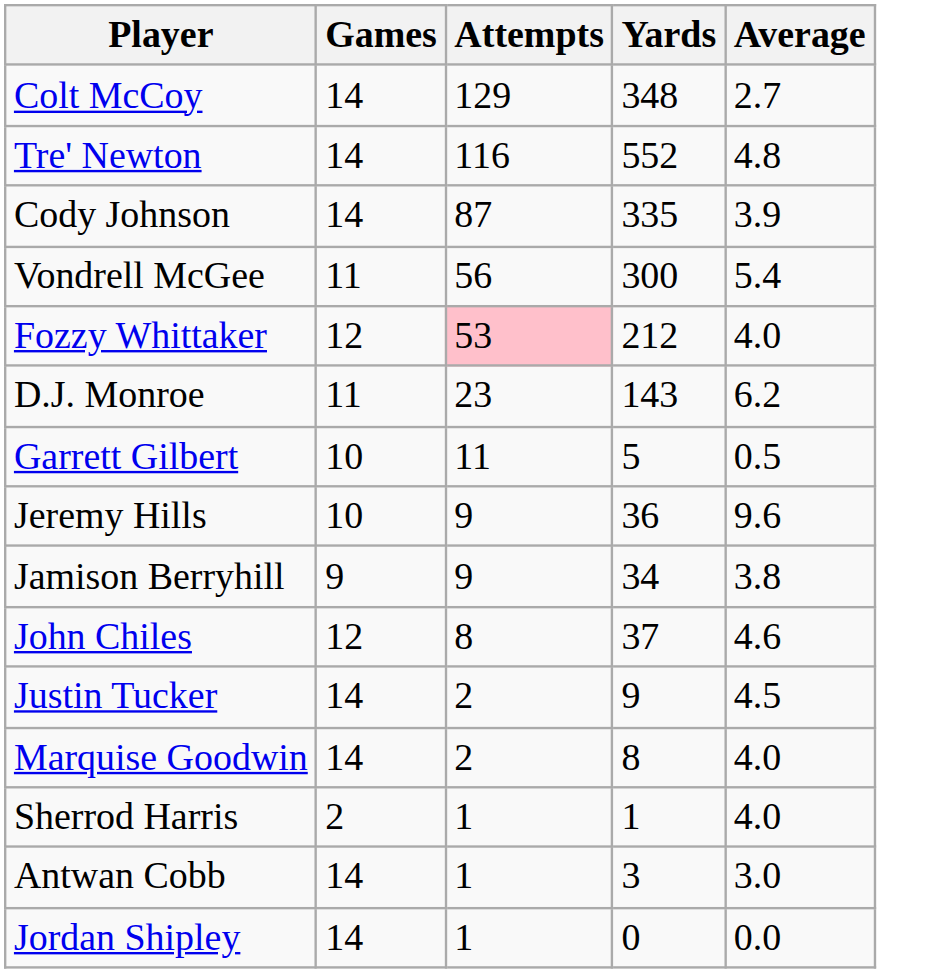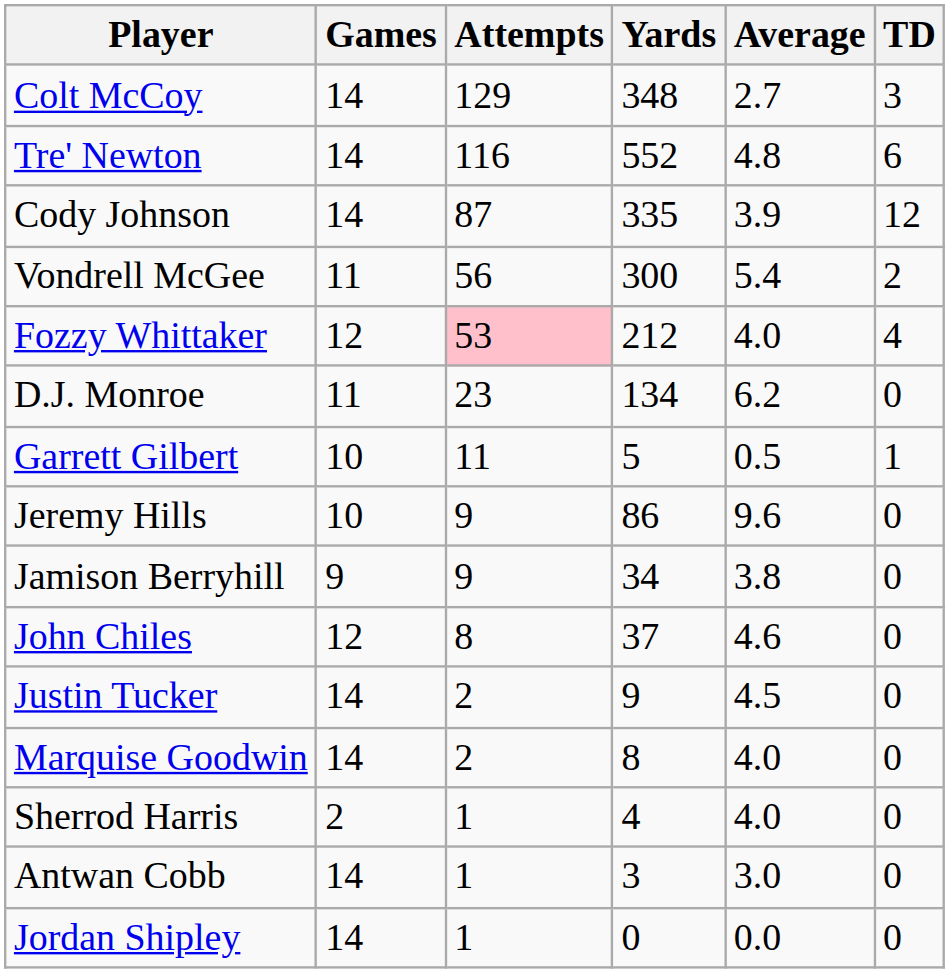+ column: TD | 3 | 6 | 12 | 2 | 4 | 0 | 1 | 0 | 0 | 0 | 0 | 0 | 0 | 0 | 0
D.J. Monroe | Yards: 143 -> 134
Jeremy Hills | Yards: 36 -> 86
Sherrod Harris | Yards: 1 -> 4
